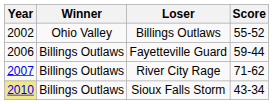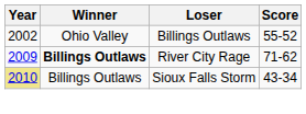- row: 2006 | Billings Outlaws | Fayetteville Guard | 59-44
River City Rage | Year: 2007 -> 2009
River City Rage | Winner: normal -> bold
